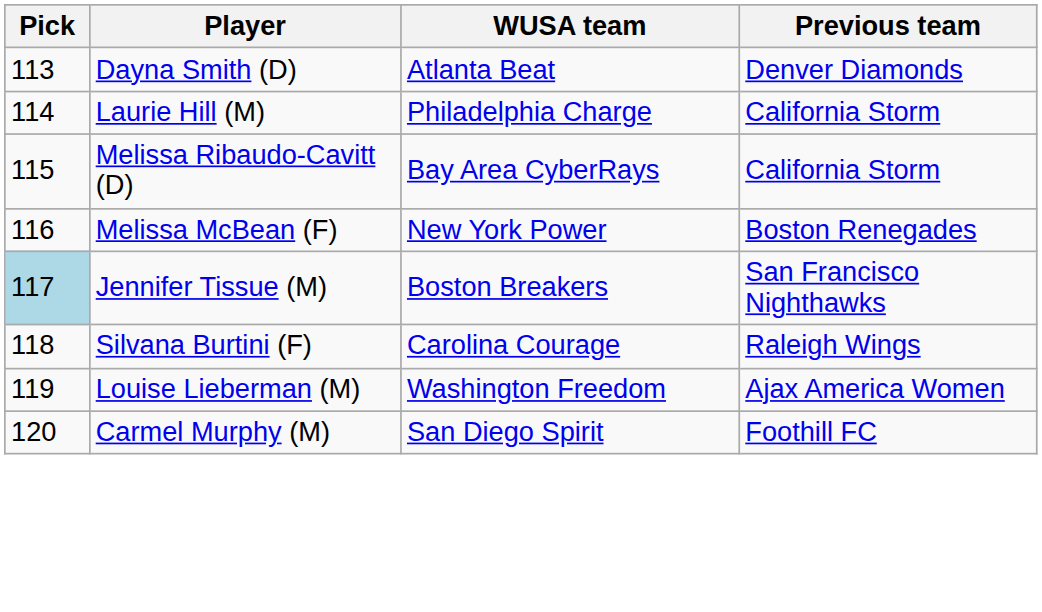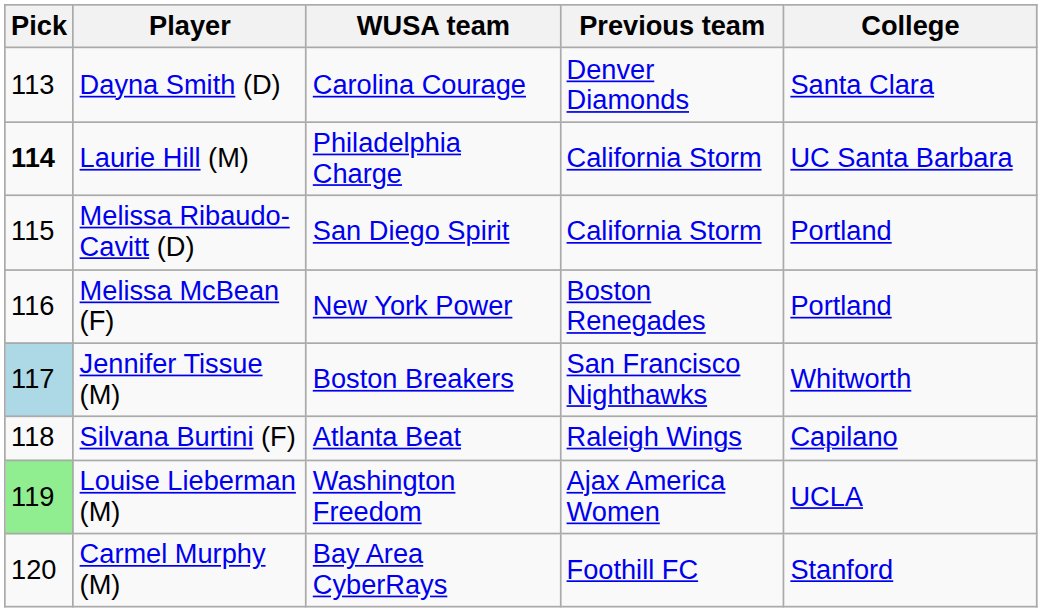+ column: College | Santa Clara | UC Santa Barbara | Portland | Portland | Whitworth | Capilano | UCLA | Stanford
Dayna Smith (D) | WUSA team: Atlanta Beat -> Carolina Courage
Laurie Hill (M) | Pick: normal -> bold
Melissa Ribaudo-Cavitt (D) | WUSA team: Bay Area CyberRays -> San Diego Spirit
Silvana Burtini (F) | WUSA team: Carolina Courage -> Atlanta Beat
Louise Lieberman (M) | Pick: no background -> lightgreen background
Carmel Murphy (M) | WUSA team: San Diego Spirit -> Bay Area CyberRays
